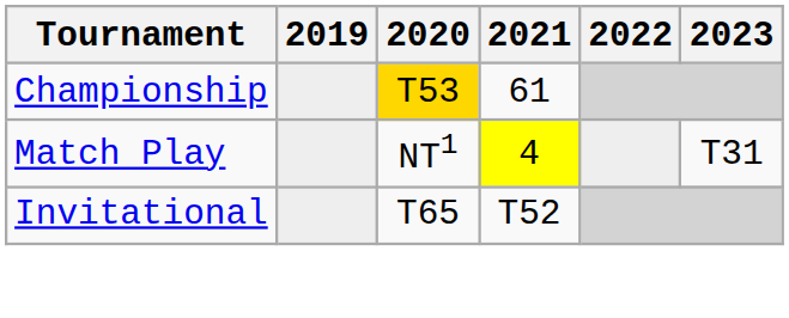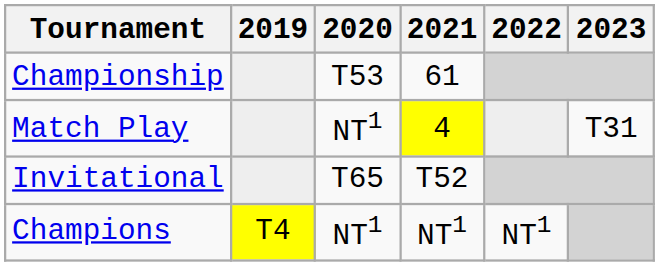Championship | 2020: gold background -> no background
+ row: Champions | T4 | NT1 | NT1 | NT1
